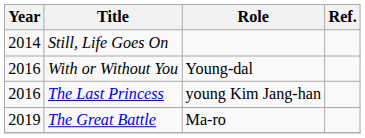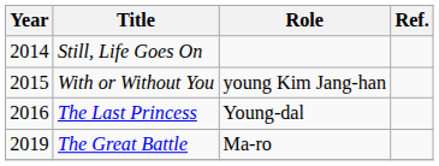With or Without You | Year: 2016 -> 2015
With or Without You | Role: Young-dal -> young Kim Jang-han
The Last Princess | Role: young Kim Jang-han -> Young-dal
